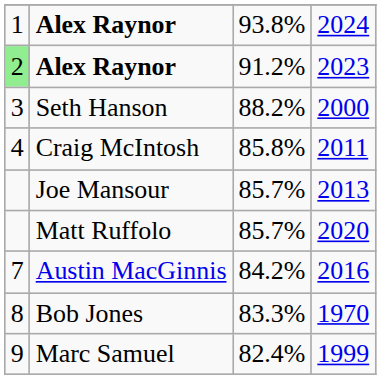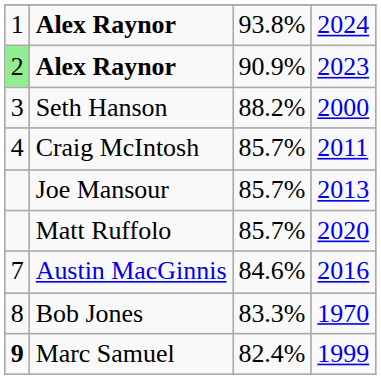2023 | column 3: 91.2% -> 90.9%
2011 | column 3: 85.8% -> 85.7%
2016 | column 3: 84.2% -> 84.6%
1999 | column 1: normal -> bold
